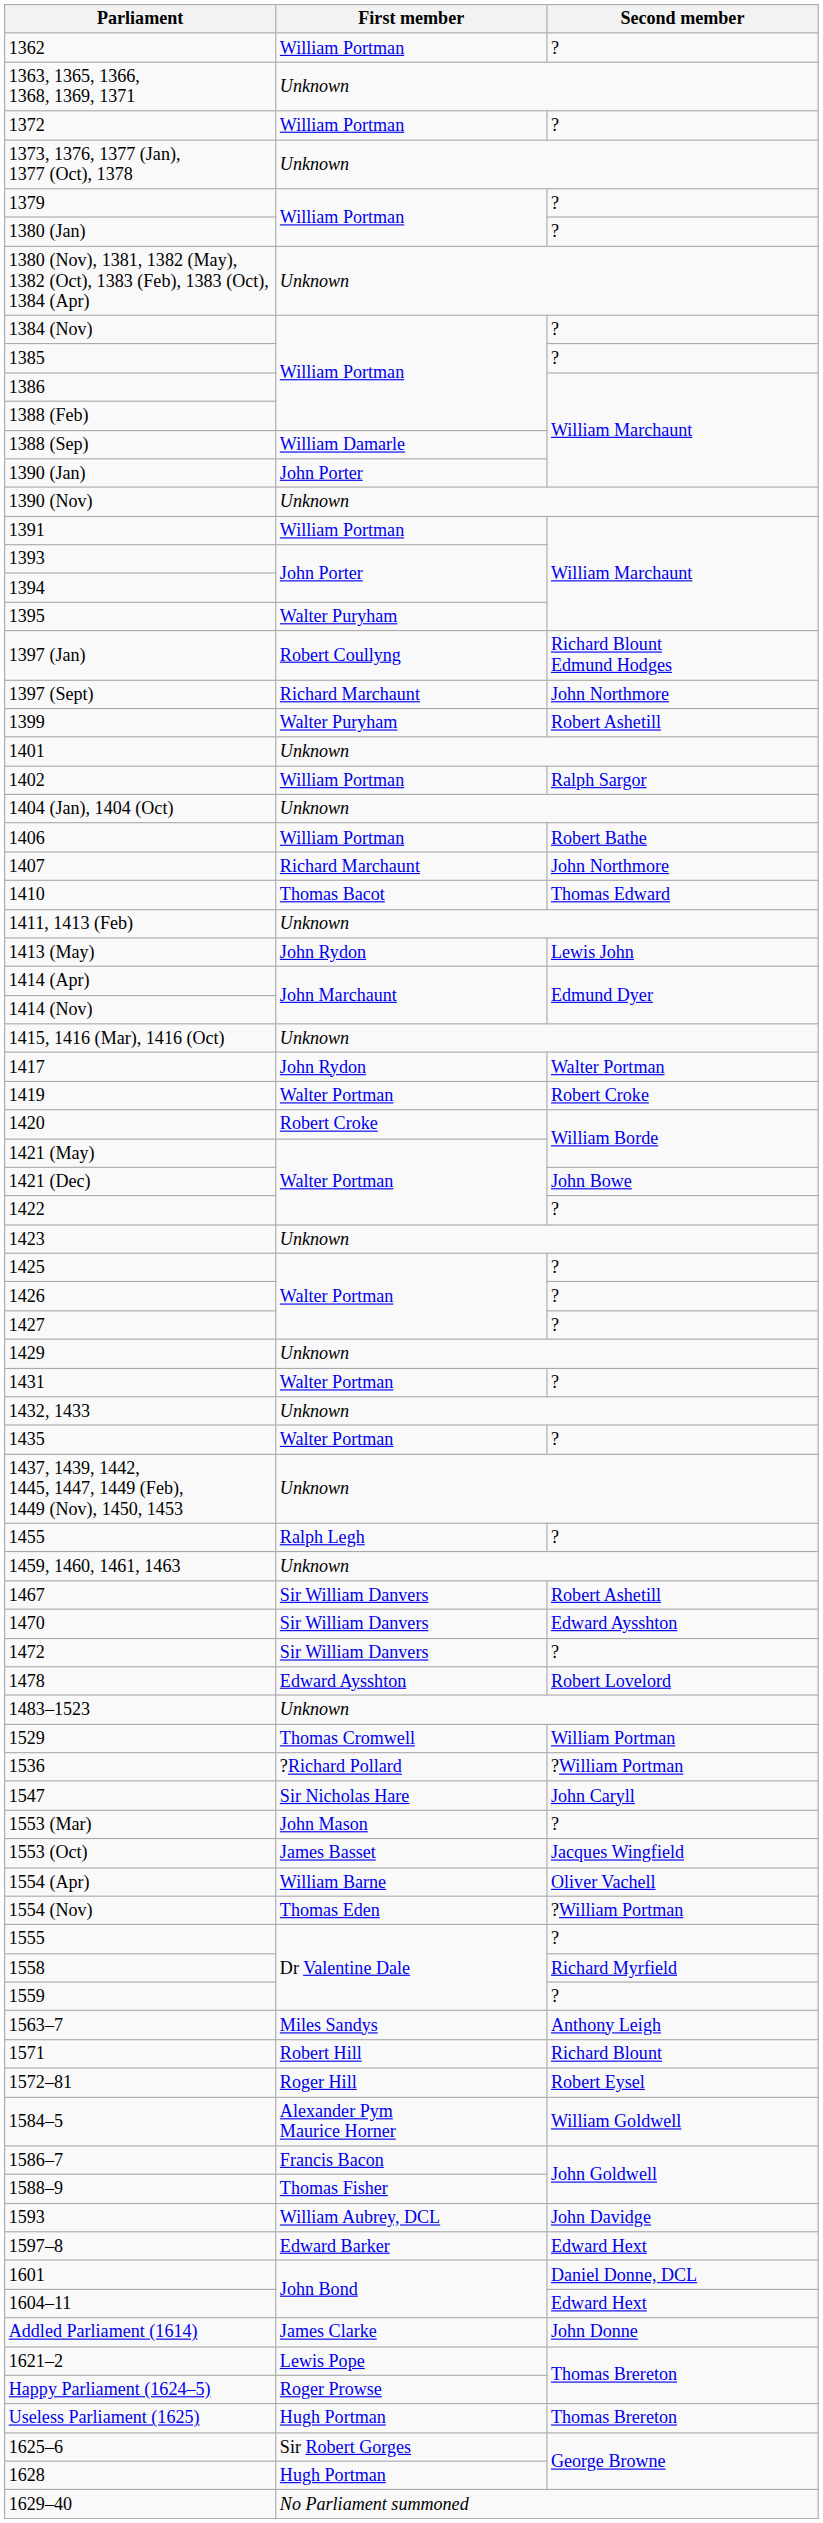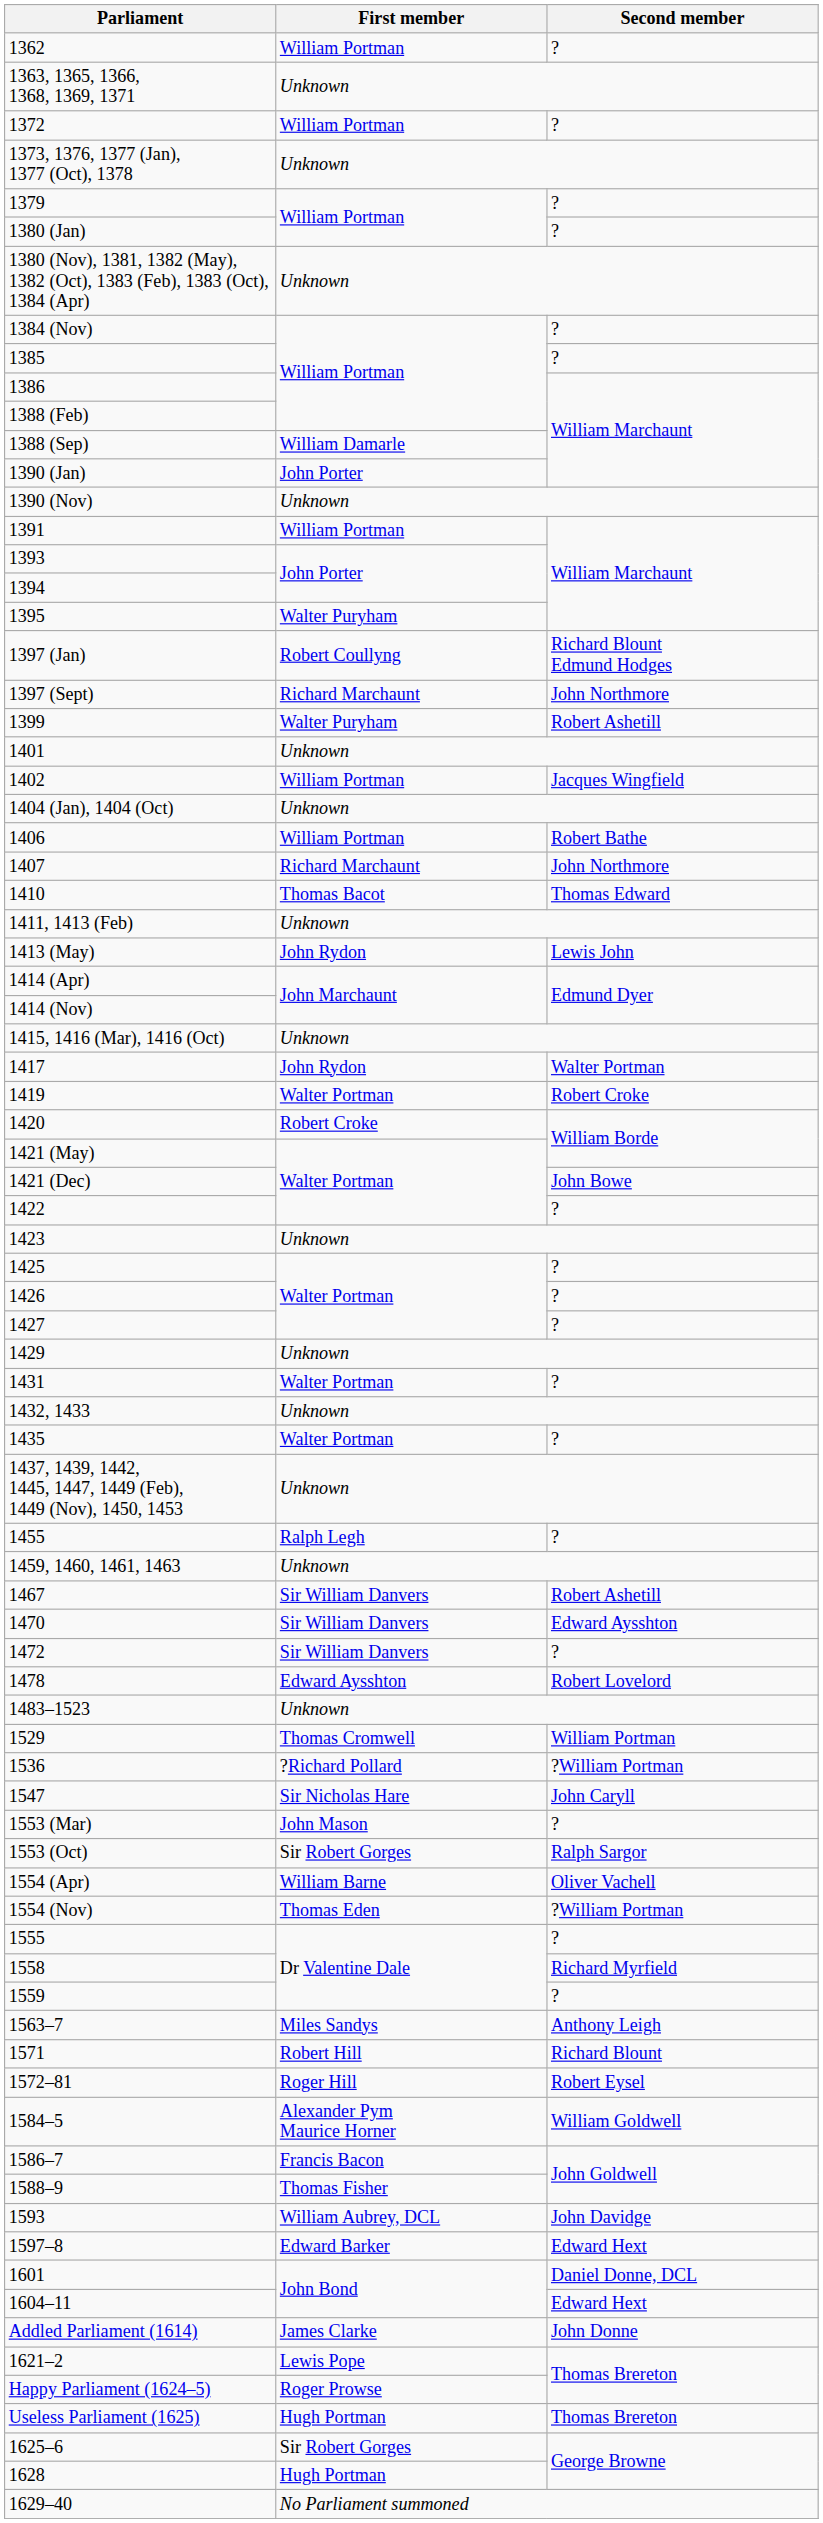1402 | Second member: Ralph Sargor -> Jacques Wingfield
1553 (Oct) | First member: James Basset -> Sir Robert Gorges
1553 (Oct) | Second member: Jacques Wingfield -> Ralph Sargor
